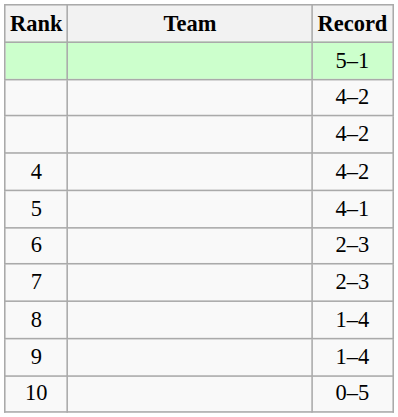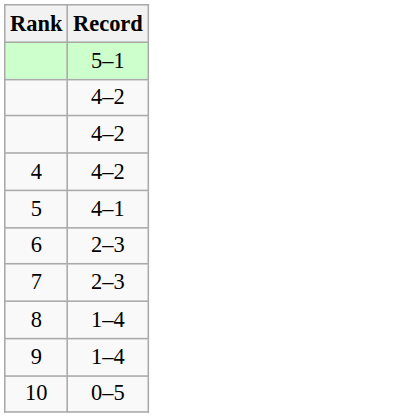- column: Team
